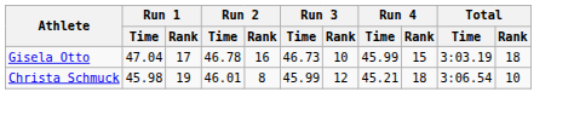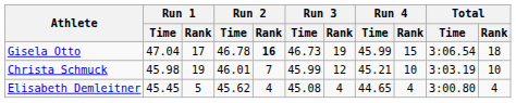Gisela Otto | Run 2 / Rank: normal -> bold
Gisela Otto | Run 3 / Rank: 10 -> 19
Gisela Otto | Total / Time: 3:03.19 -> 3:06.54
Christa Schmuck | Run 2 / Rank: 8 -> 7
Christa Schmuck | Run 4 / Rank: 18 -> 10
Christa Schmuck | Total / Time: 3:06.54 -> 3:03.19
+ row: Elisabeth Demleitner | 45.45 | 5 | 45.62 | 4 | 45.08 | 4 | 44.65 | 4 | 3:00.80 | 4
